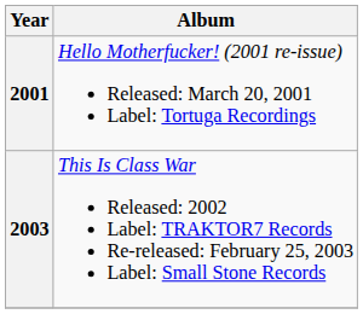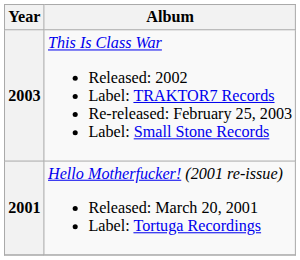rows swapped: 2001 <-> 2003
